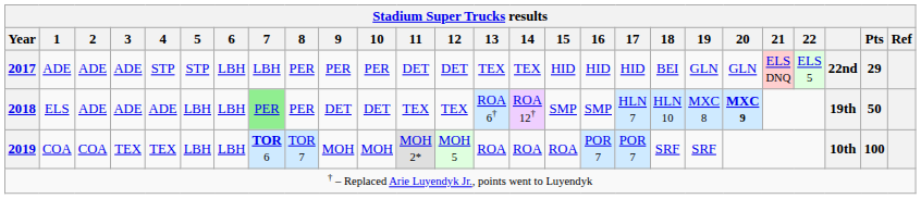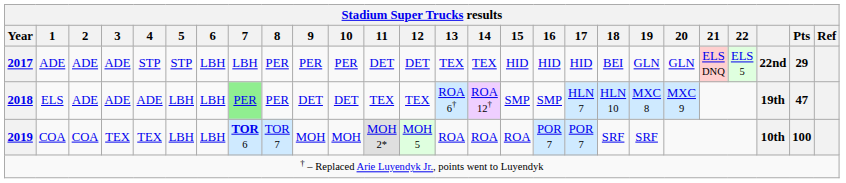ELS | 20: bold -> normal
ELS | Pts: 50 -> 47
